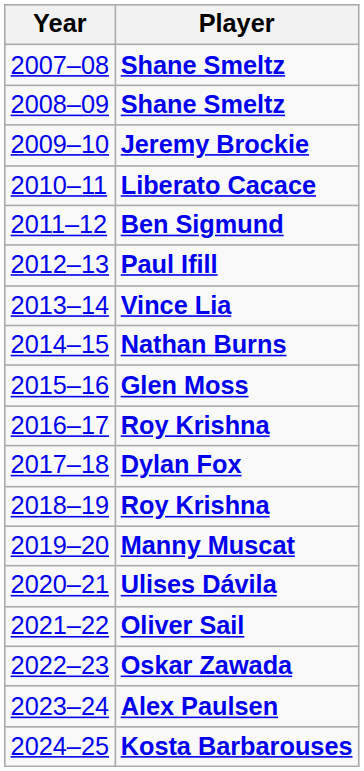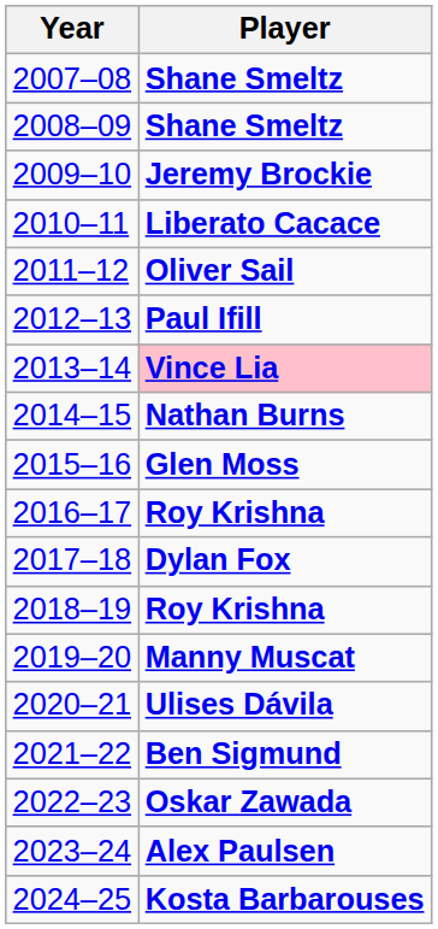2011–12 | Player: Ben Sigmund -> Oliver Sail
2013–14 | Player: no background -> pink background
2021–22 | Player: Oliver Sail -> Ben Sigmund
